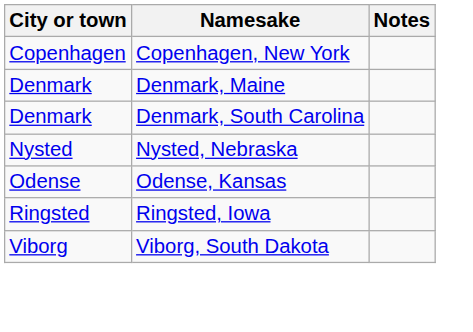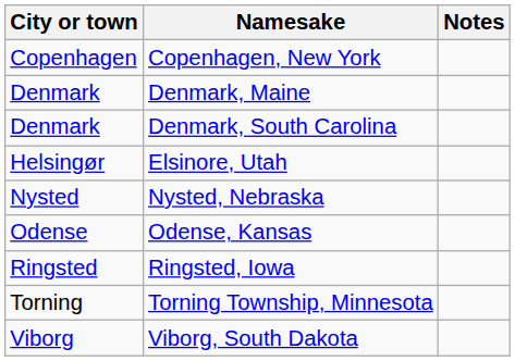+ row: Helsingør | Elsinore, Utah
+ row: Torning | Torning Township, Minnesota
